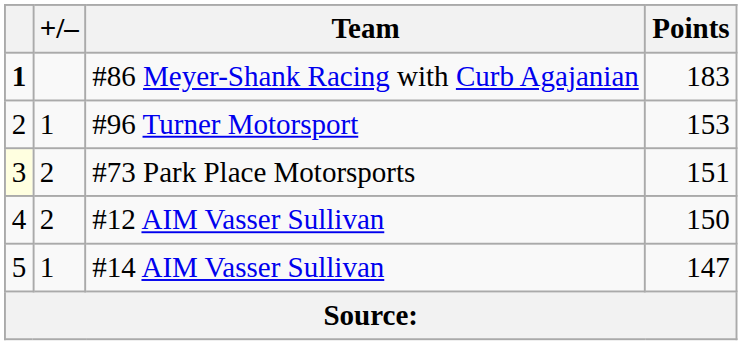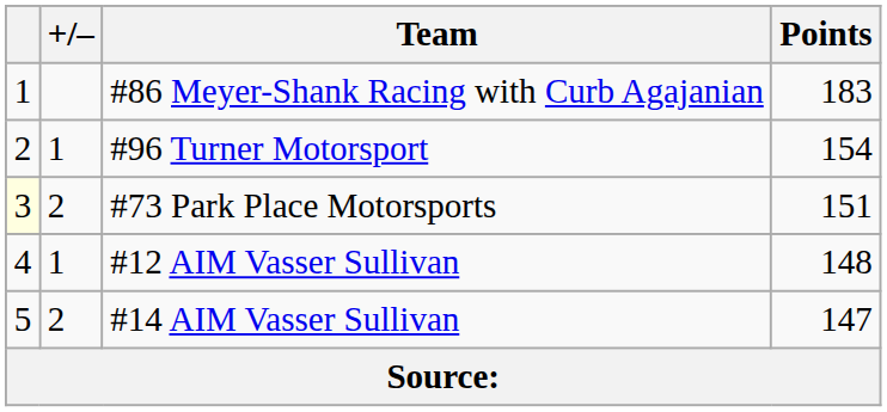#86 Meyer-Shank Racing with Curb Agajanian | column 1: bold -> normal
#96 Turner Motorsport | Points: 153 -> 154
#12 AIM Vasser Sullivan | +/–: 2 -> 1
#12 AIM Vasser Sullivan | Points: 150 -> 148
#14 AIM Vasser Sullivan | +/–: 1 -> 2
